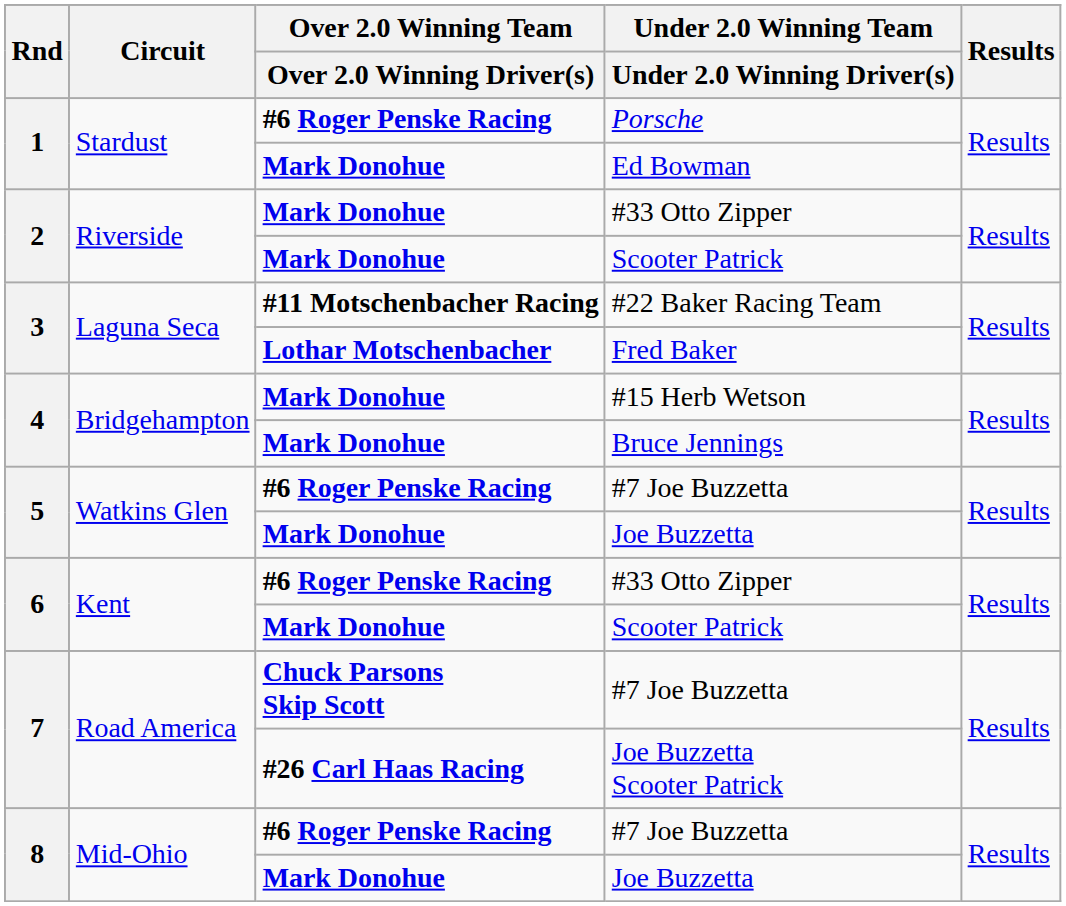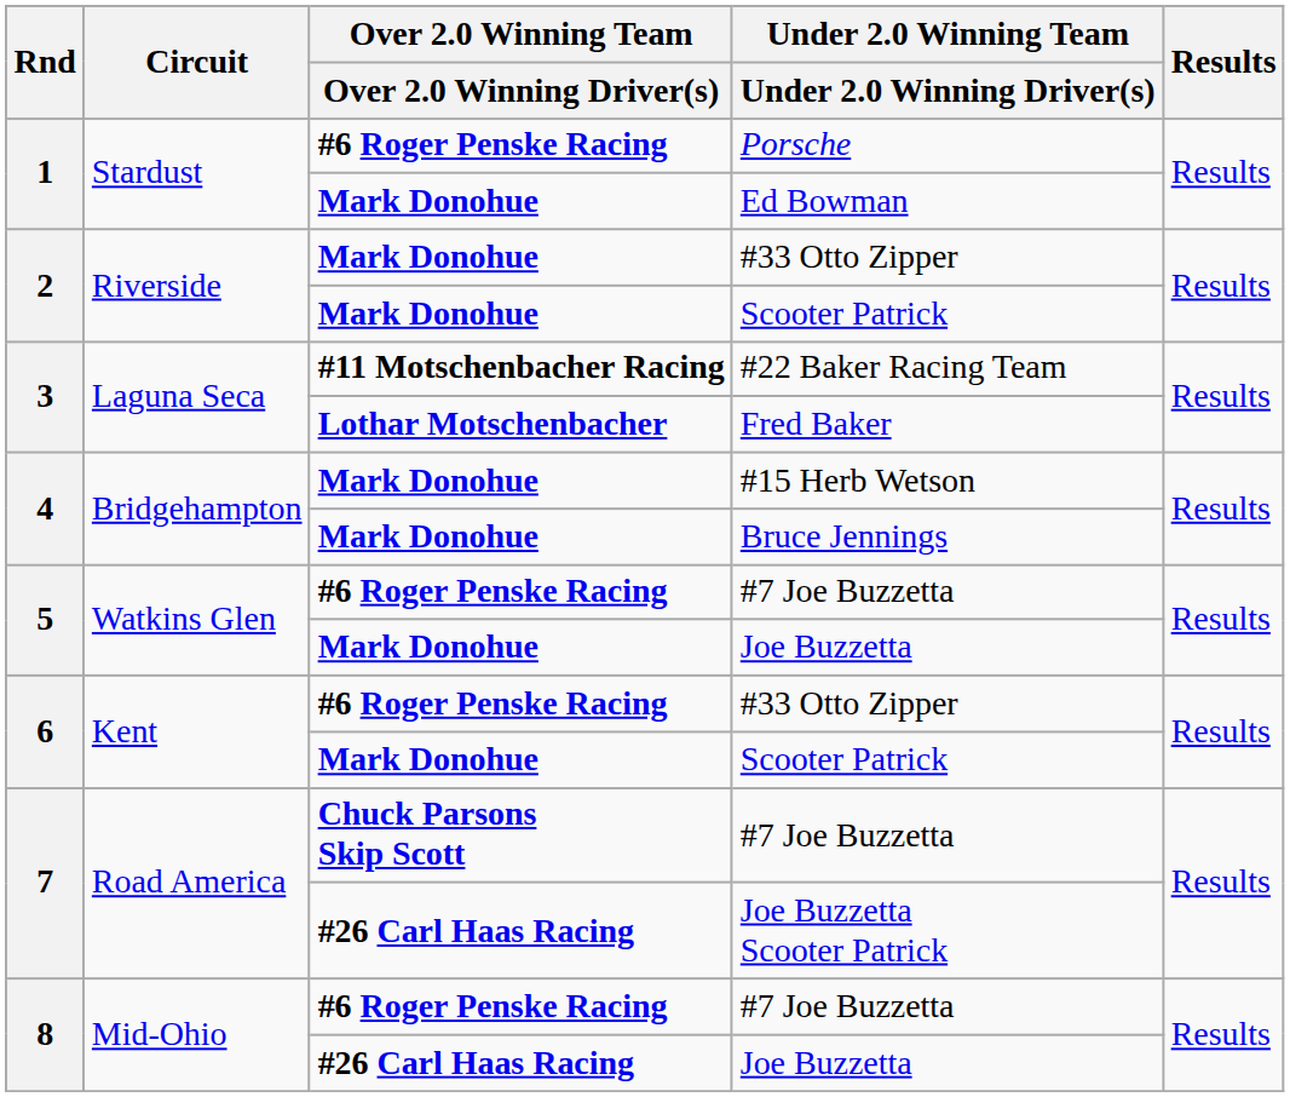8 / Joe Buzzetta | Over 2.0 Winning Team / Over 2.0 Winning Driver(s): Mark Donohue -> #26 Carl Haas Racing
